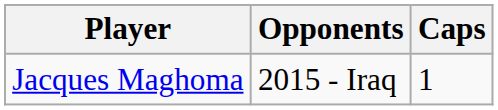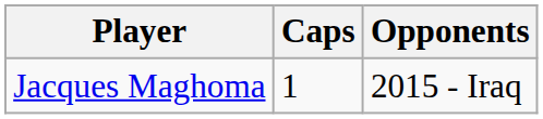columns swapped: Caps <-> Opponents
